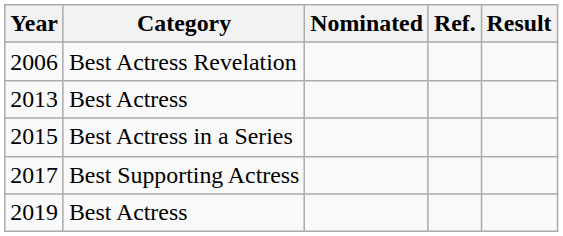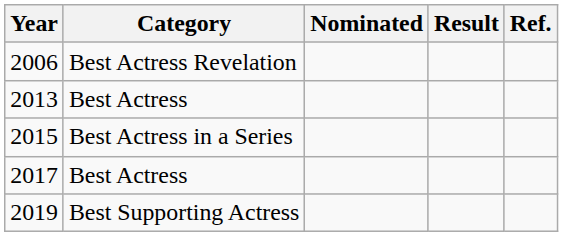columns swapped: Result <-> Ref.
2017 | Category: Best Supporting Actress -> Best Actress
2019 | Category: Best Actress -> Best Supporting Actress
